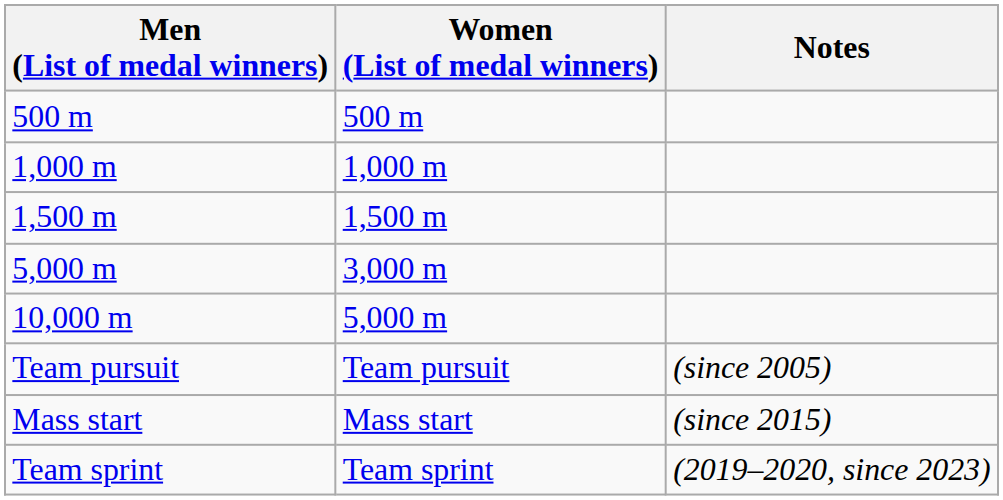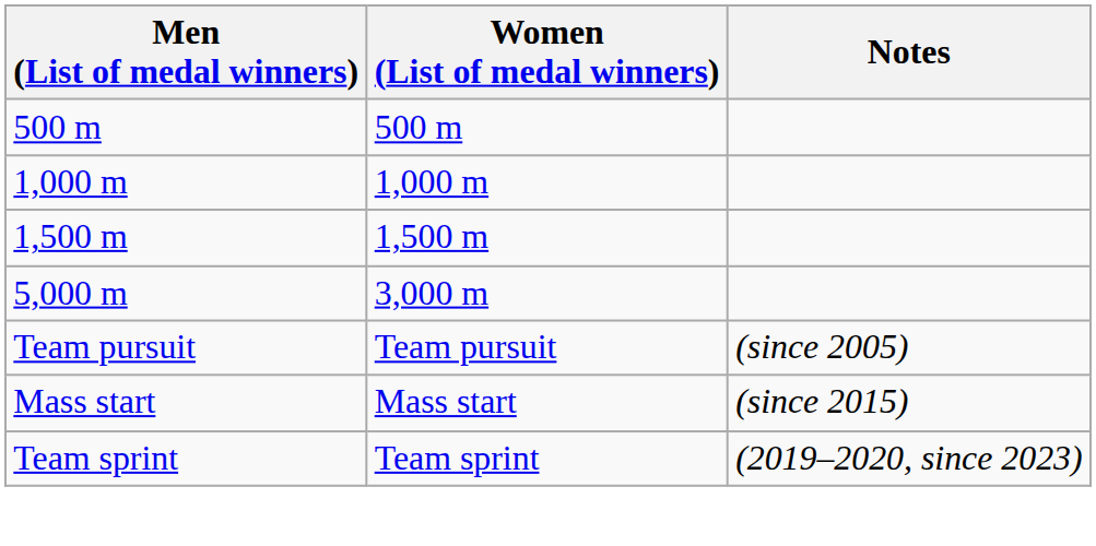- row: 10,000 m | 5,000 m
